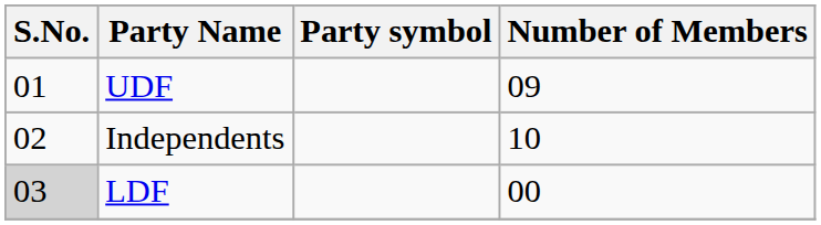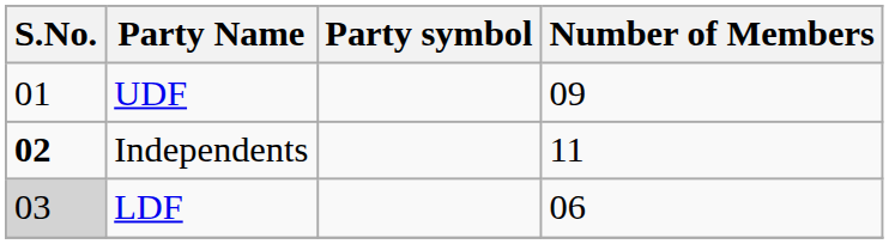Independents | S.No.: normal -> bold
Independents | Number of Members: 10 -> 11
LDF | Number of Members: 00 -> 06
